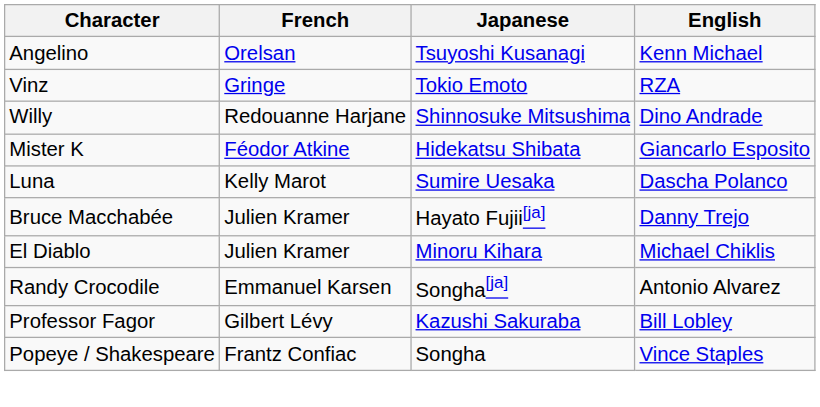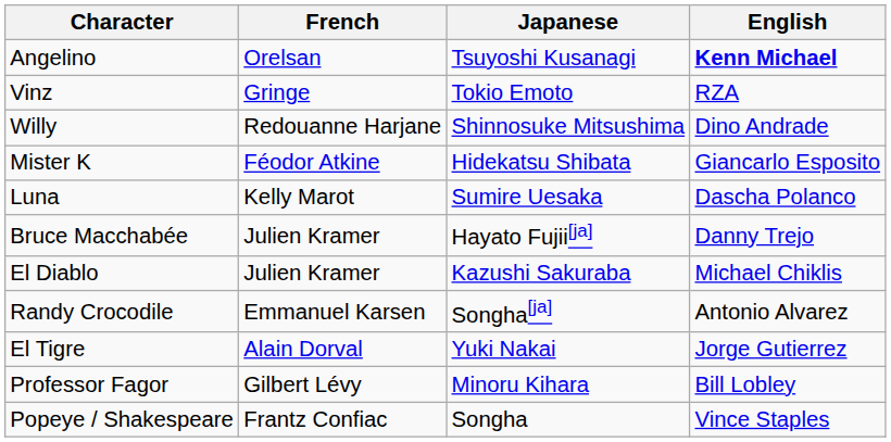Angelino | English: normal -> bold
El Diablo | Japanese: Minoru Kihara -> Kazushi Sakuraba
+ row: El Tigre | Alain Dorval | Yuki Nakai | Jorge Gutierrez
Professor Fagor | Japanese: Kazushi Sakuraba -> Minoru Kihara
